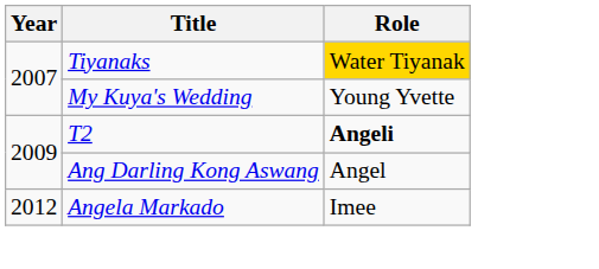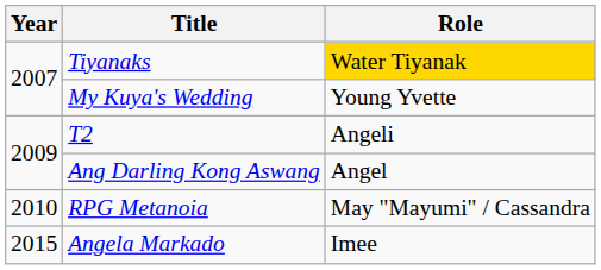T2 | Role: bold -> normal
+ row: 2010 | RPG Metanoia | May "Mayumi" / Cassandra
Angela Markado | Year: 2012 -> 2015
